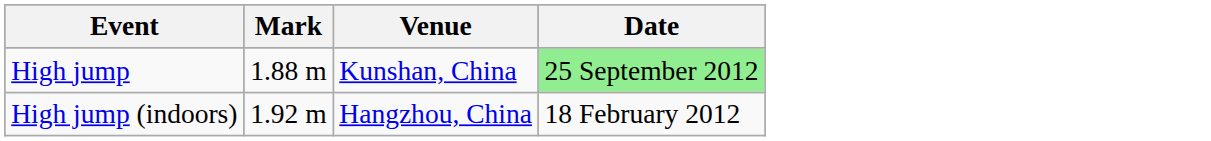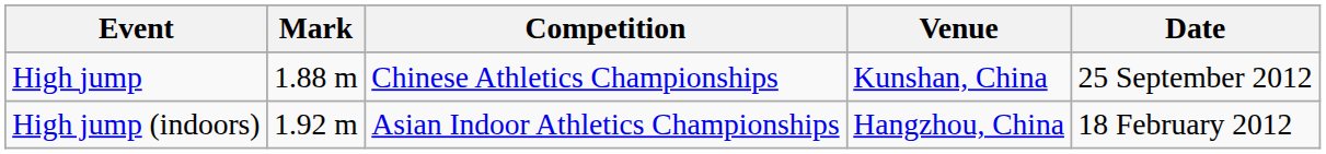+ column: Competition | Chinese Athletics Championships | Asian Indoor Athletics Championships
High jump | Date: lightgreen background -> no background
